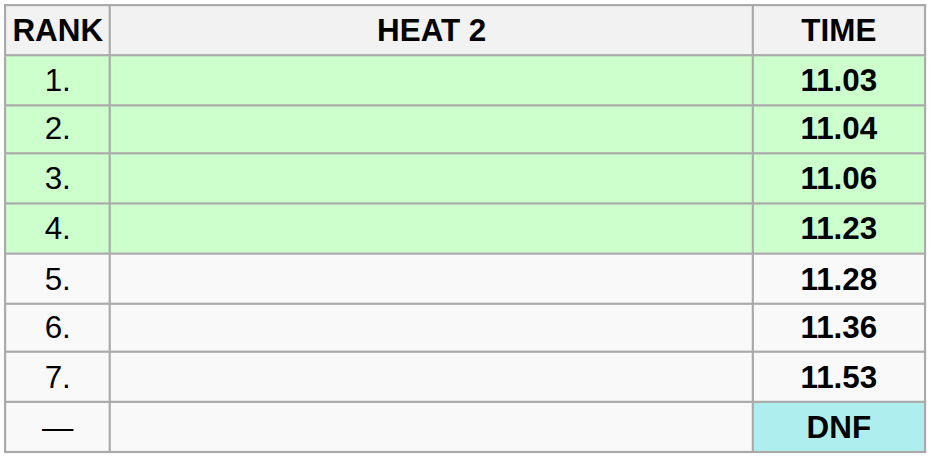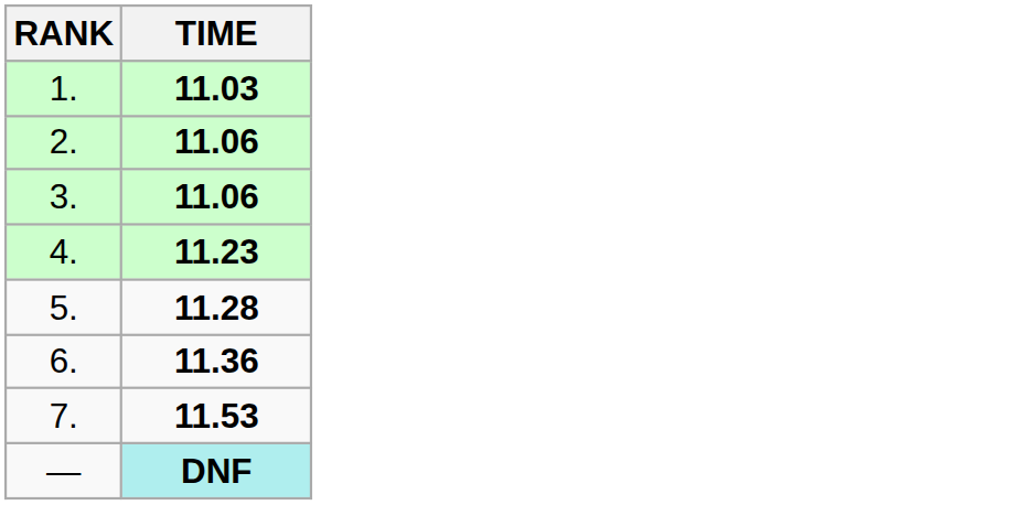- column: HEAT 2
2. | TIME: 11.04 -> 11.06
